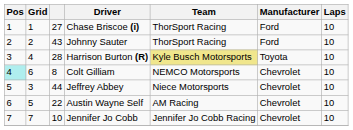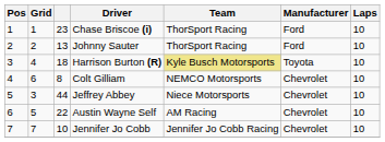Chase Briscoe (i) | column 3: 27 -> 23
Johnny Sauter | column 3: 43 -> 13
Harrison Burton (R) | column 3: 28 -> 18
Colt Gilliam | Pos: paleturquoise background -> no background
